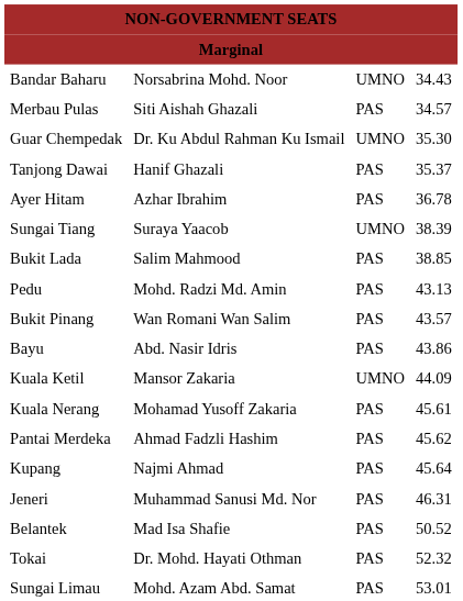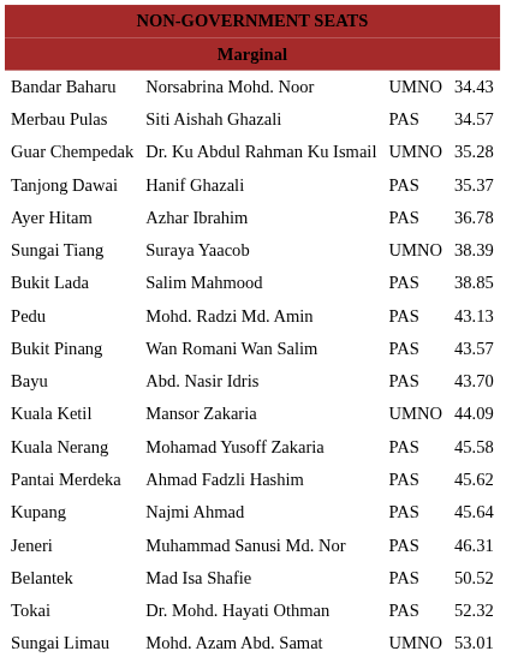Guar Chempedak | column 4: 35.30 -> 35.28
Bayu | column 4: 43.86 -> 43.70
Kuala Nerang | column 4: 45.61 -> 45.58
Sungai Limau | column 3: PAS -> UMNO
